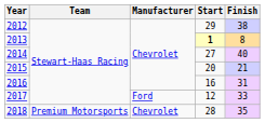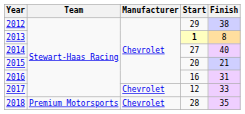2017 | Manufacturer: Ford -> Chevrolet
